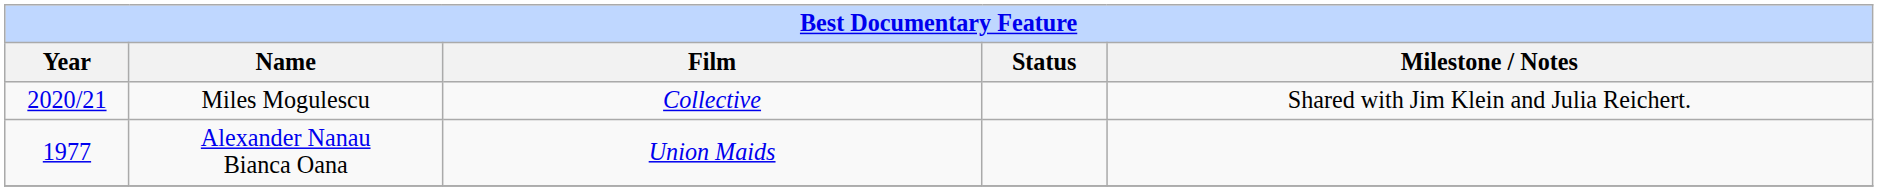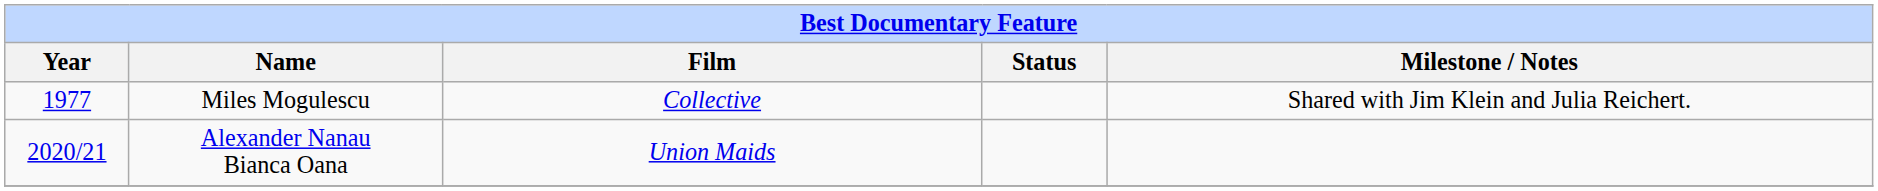Miles Mogulescu | Year: 2020/21 -> 1977
Alexander Nanau Bianca Oana | Year: 1977 -> 2020/21
